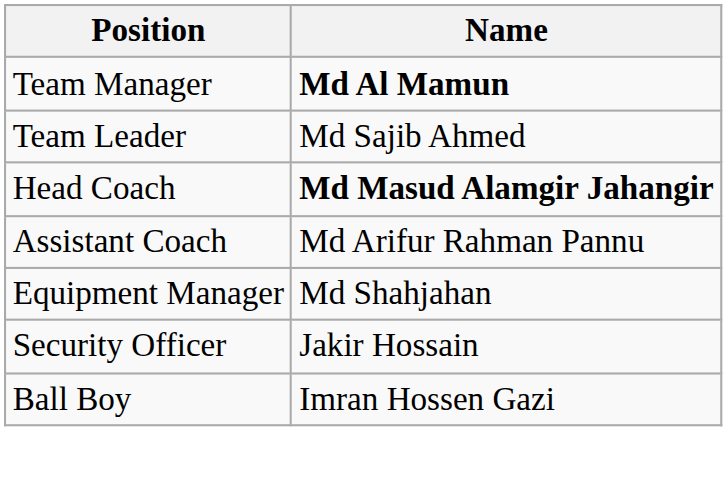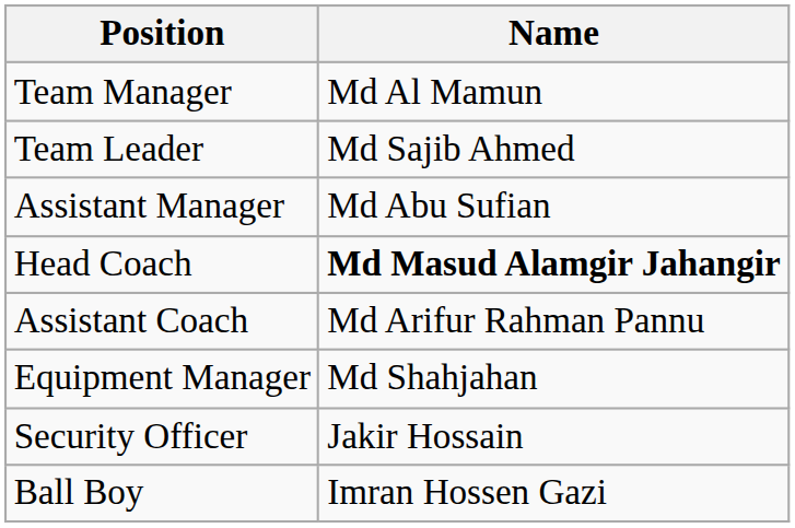Team Manager | Name: bold -> normal
+ row: Assistant Manager | Md Abu Sufian
